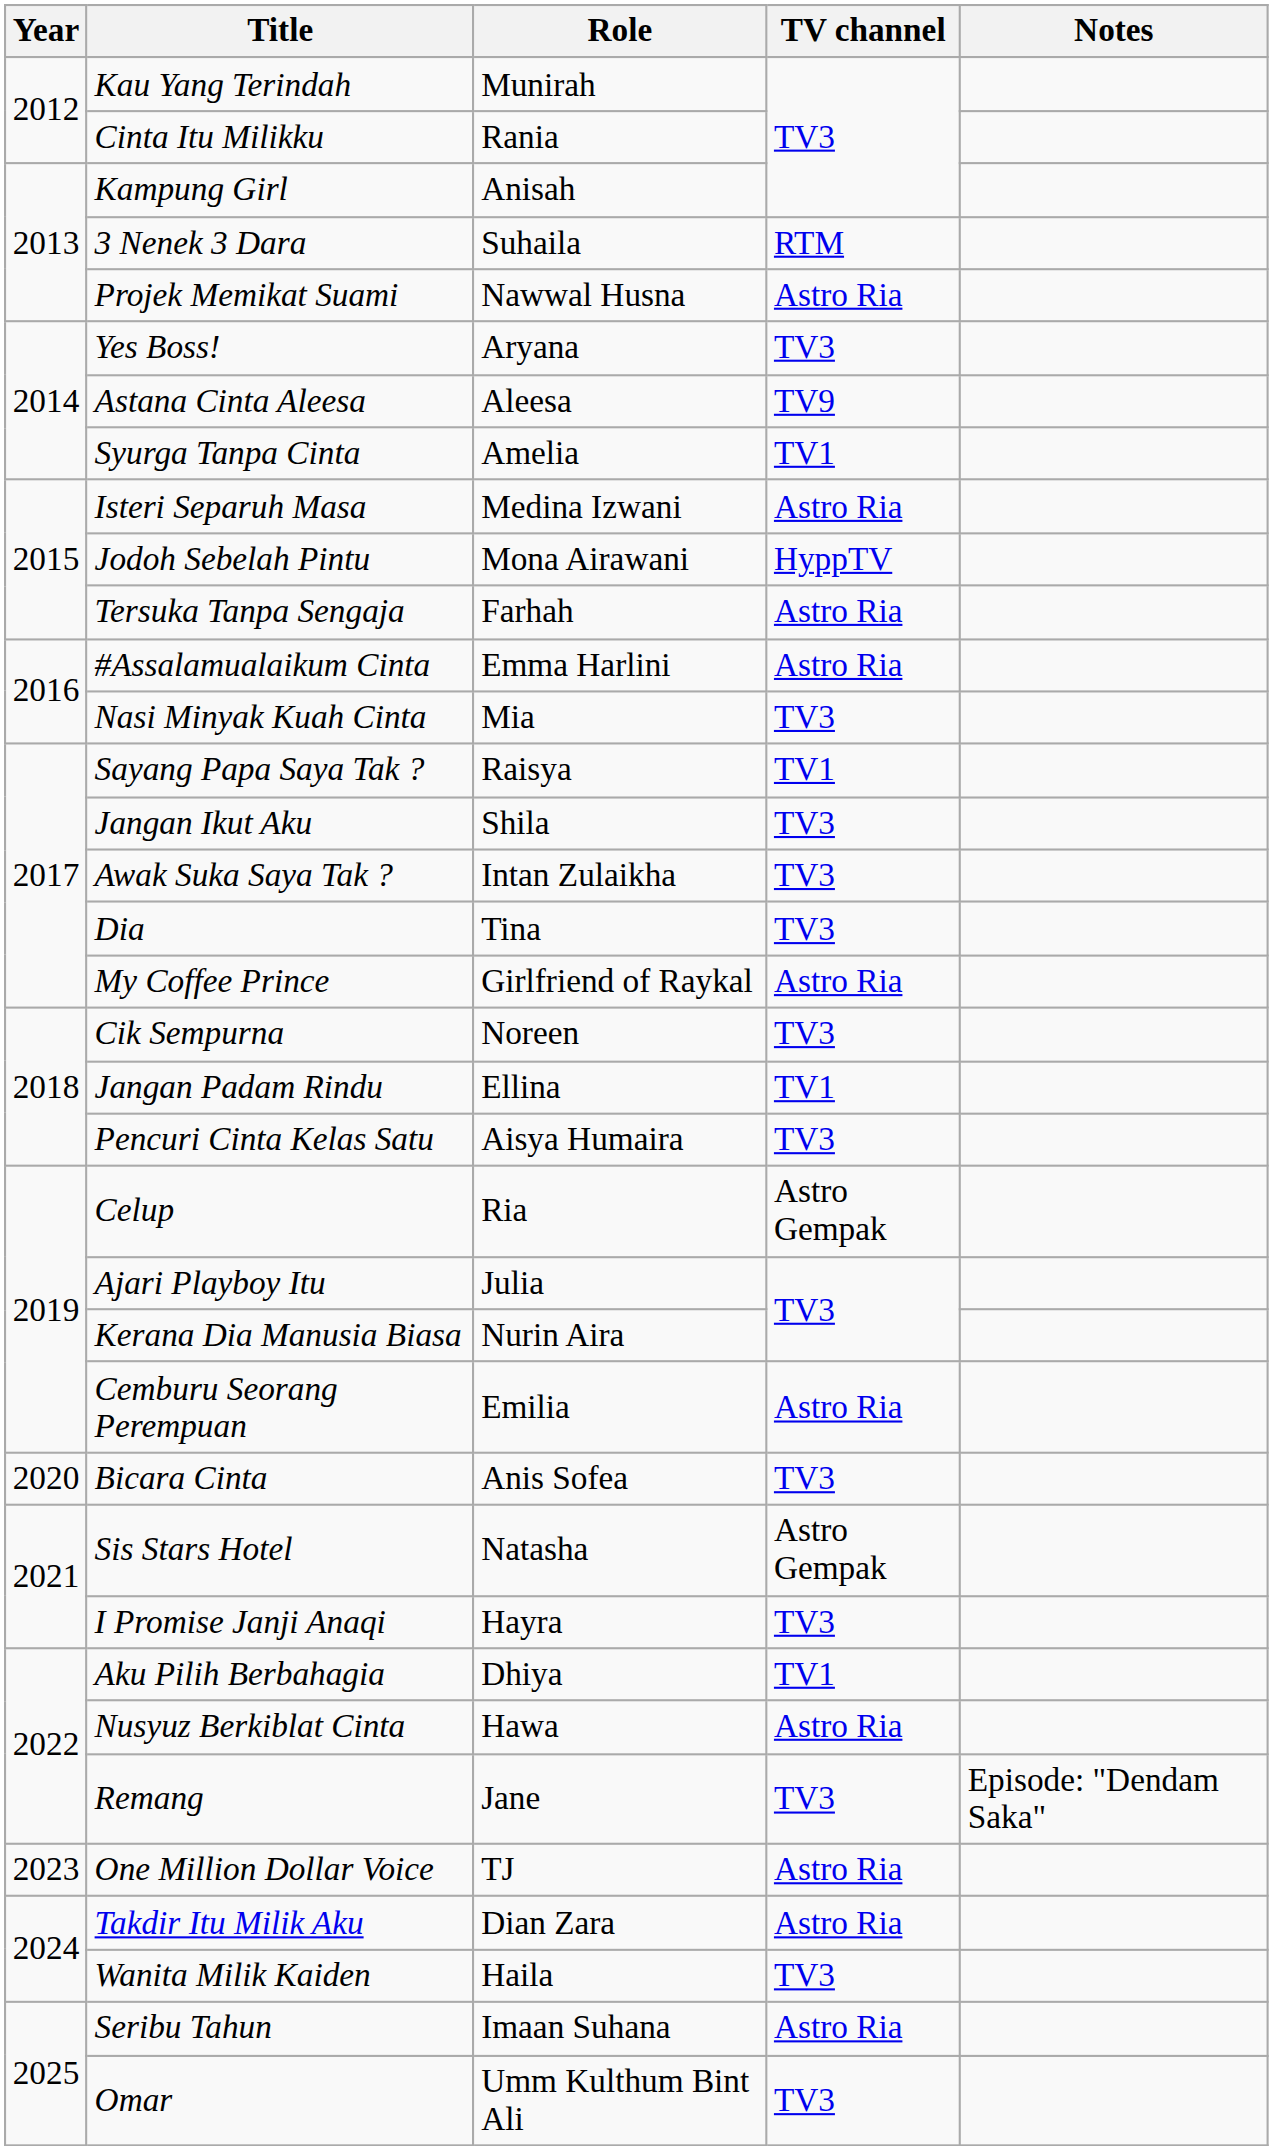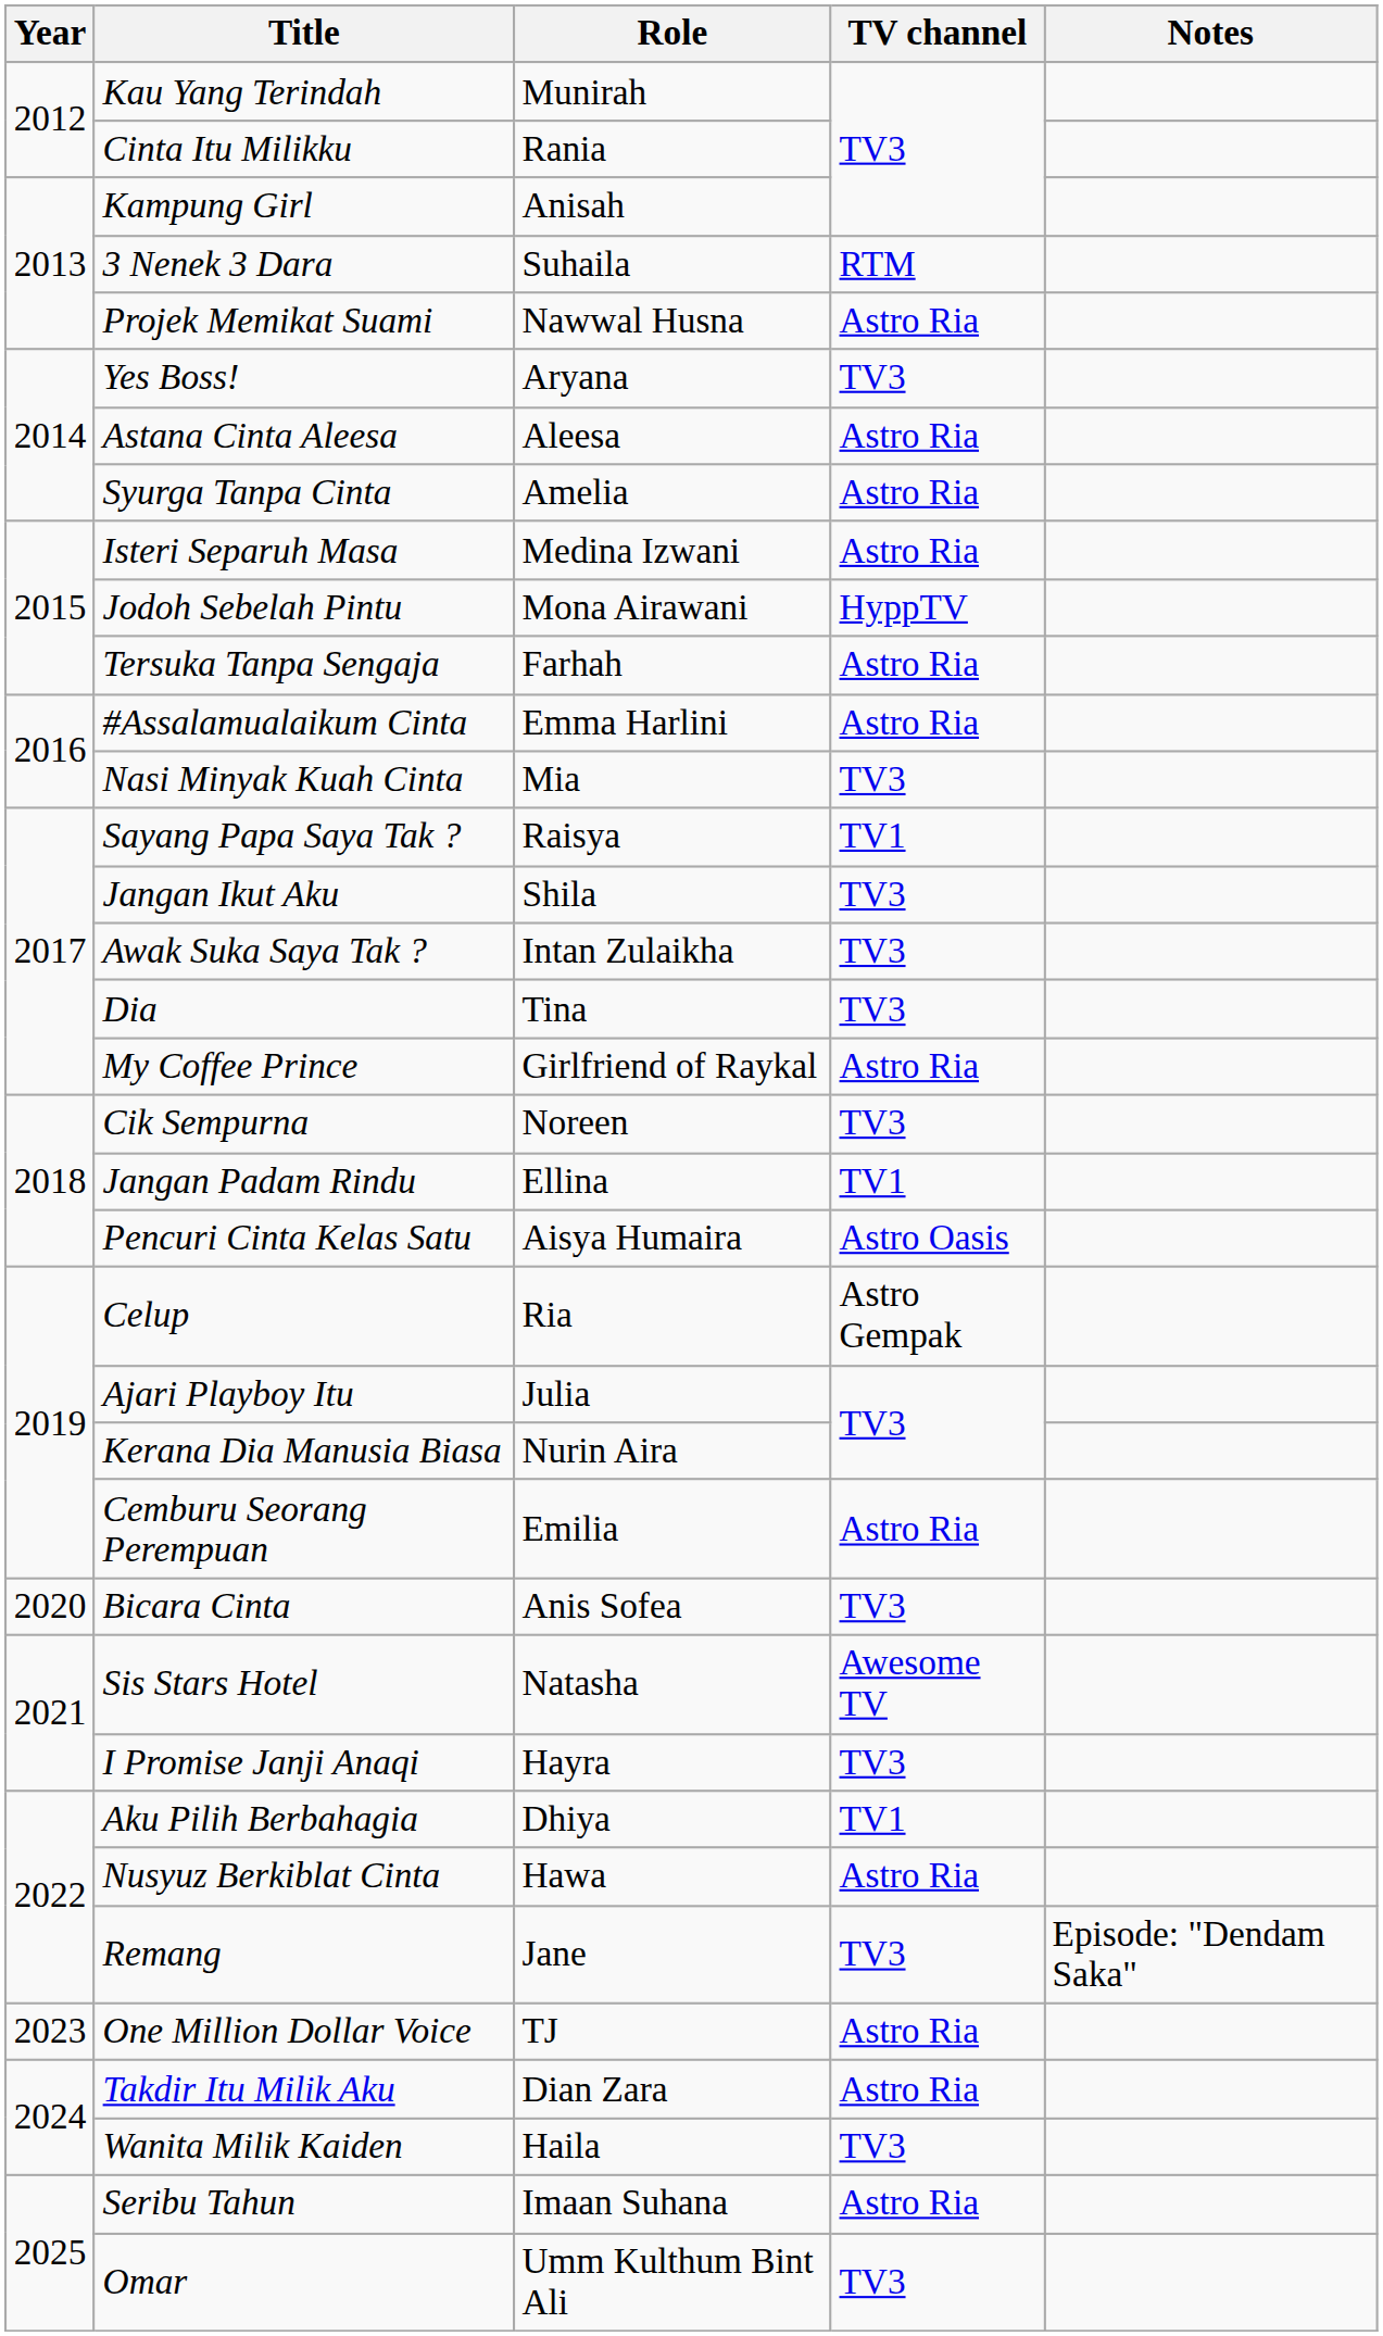Astana Cinta Aleesa | TV channel: TV9 -> Astro Ria
Syurga Tanpa Cinta | TV channel: TV1 -> Astro Ria
Pencuri Cinta Kelas Satu | TV channel: TV3 -> Astro Oasis
Sis Stars Hotel | TV channel: Astro Gempak -> Awesome TV
